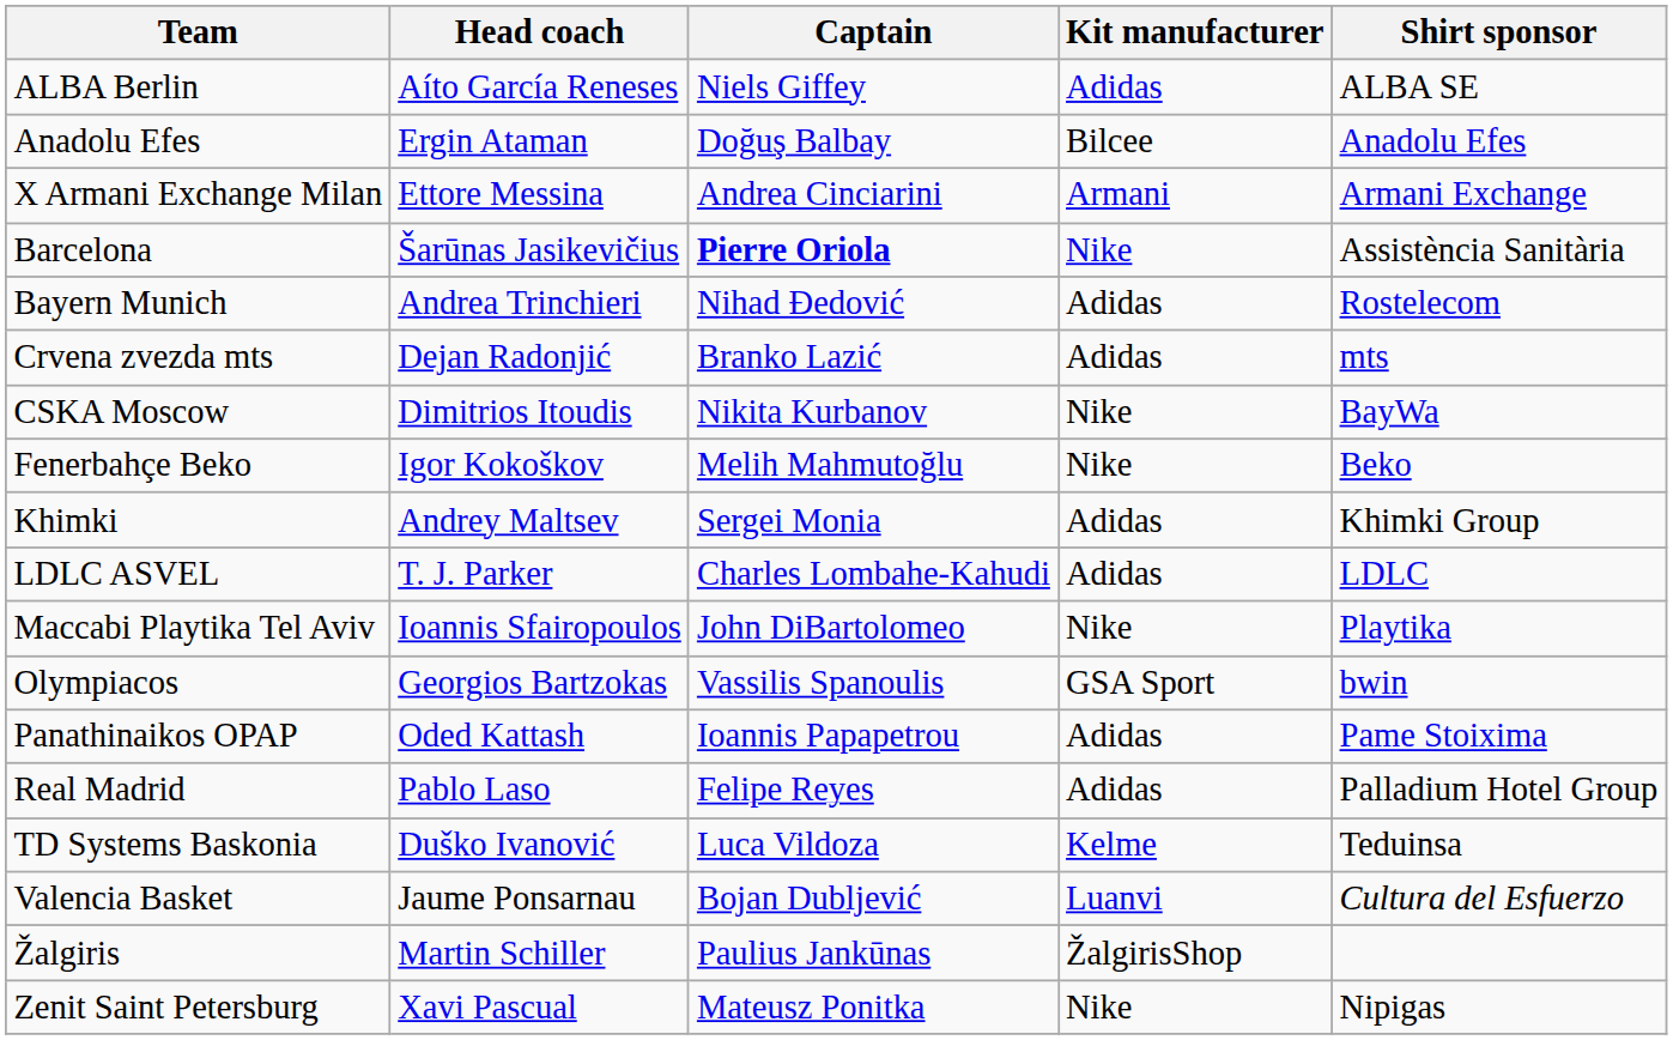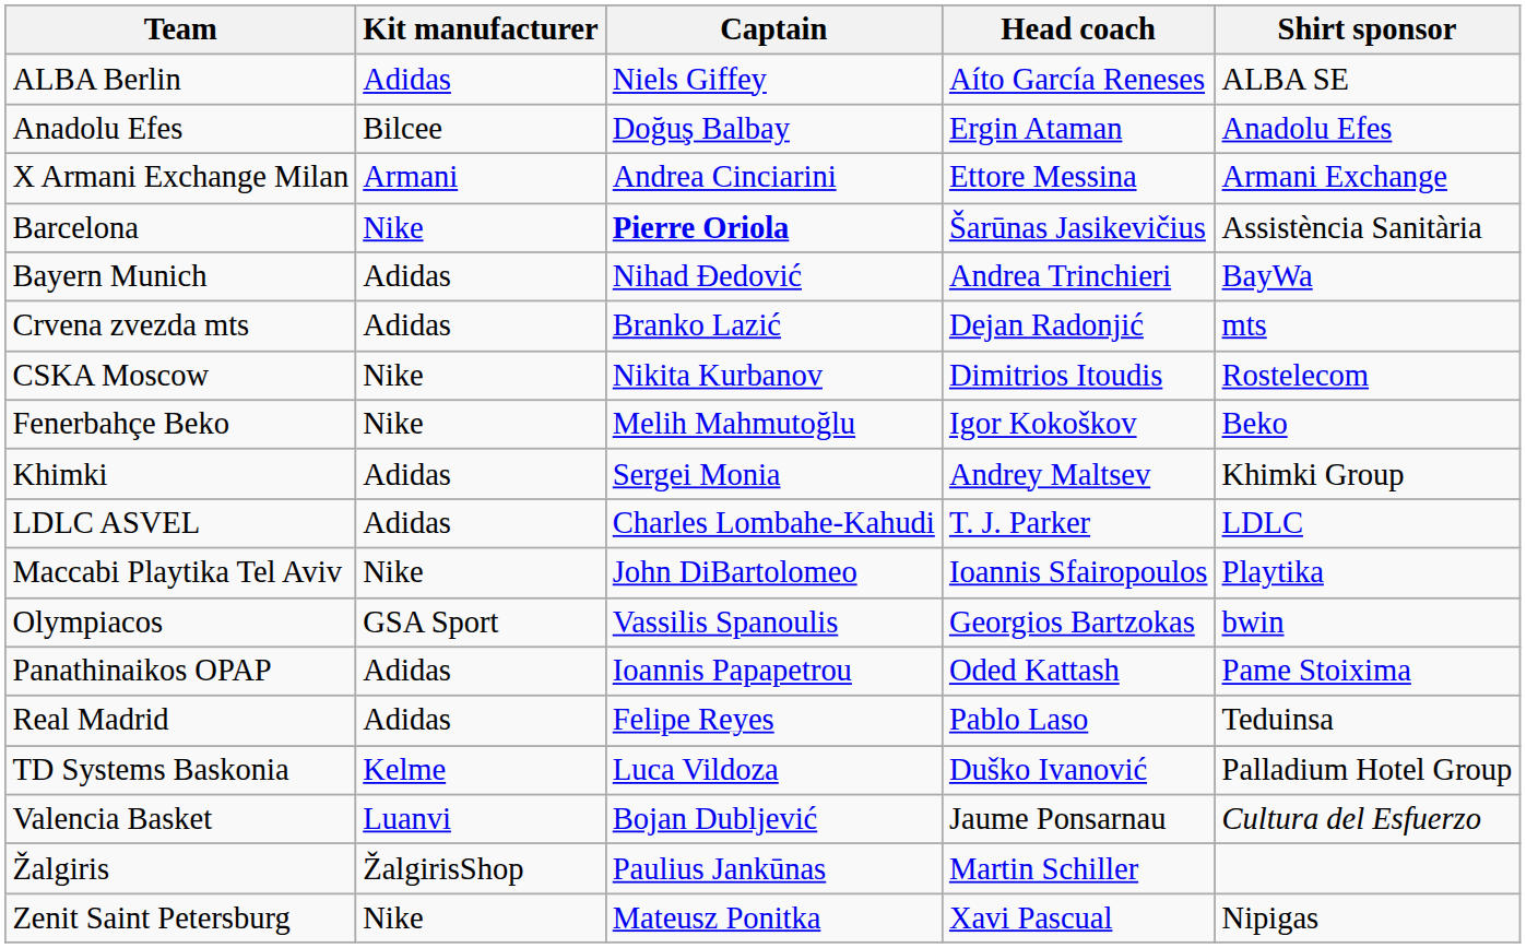columns swapped: Head coach <-> Kit manufacturer
Bayern Munich | Shirt sponsor: Rostelecom -> BayWa
CSKA Moscow | Shirt sponsor: BayWa -> Rostelecom
Real Madrid | Shirt sponsor: Palladium Hotel Group -> Teduinsa
TD Systems Baskonia | Shirt sponsor: Teduinsa -> Palladium Hotel Group
